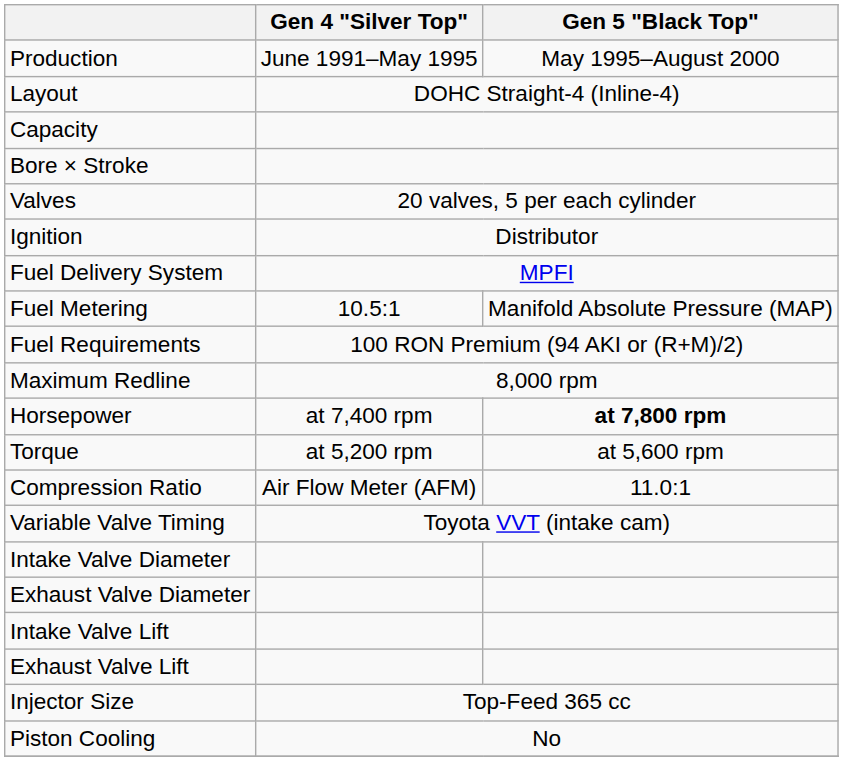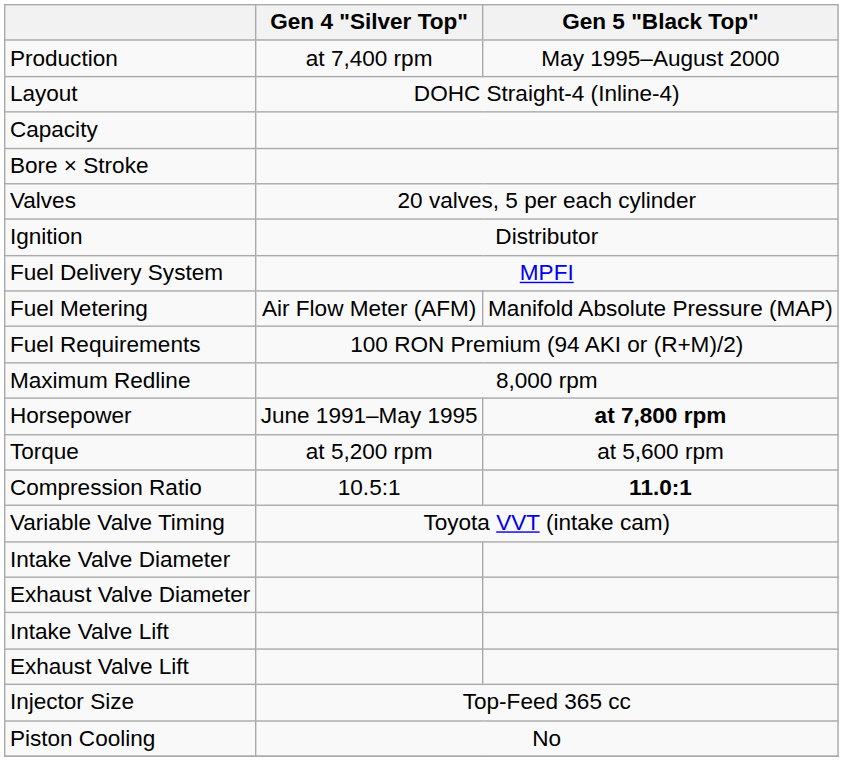Production | Gen 4 "Silver Top": June 1991–May 1995 -> at 7,400 rpm
Fuel Metering | Gen 4 "Silver Top": 10.5:1 -> Air Flow Meter (AFM)
Horsepower | Gen 4 "Silver Top": at 7,400 rpm -> June 1991–May 1995
Compression Ratio | Gen 4 "Silver Top": Air Flow Meter (AFM) -> 10.5:1
Compression Ratio | Gen 5 "Black Top": normal -> bold
